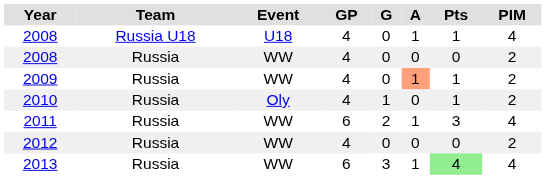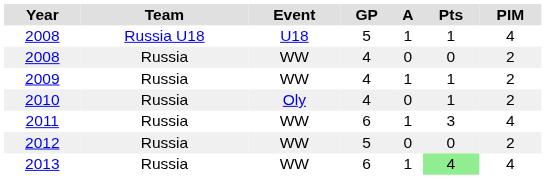- column: G | 0 | 0 | 0 | 1 | 2 | 0 | 3
2008 / U18 | GP: 4 -> 5
2009 | A: lightsalmon background -> no background
2012 | GP: 4 -> 5
